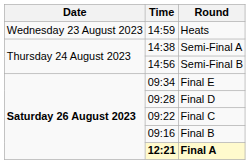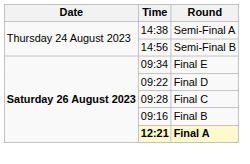- row: Wednesday 23 August 2023 | 14:59 | Heats
Final D | Time: 09:28 -> 09:22
Final C | Time: 09:22 -> 09:28
